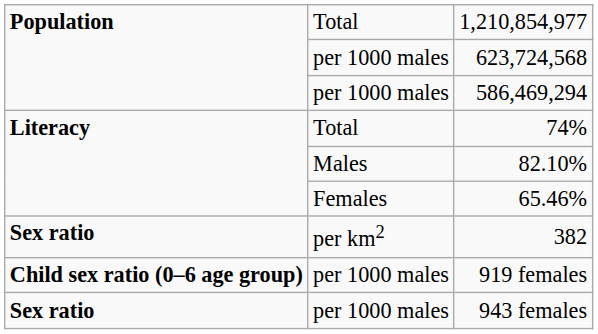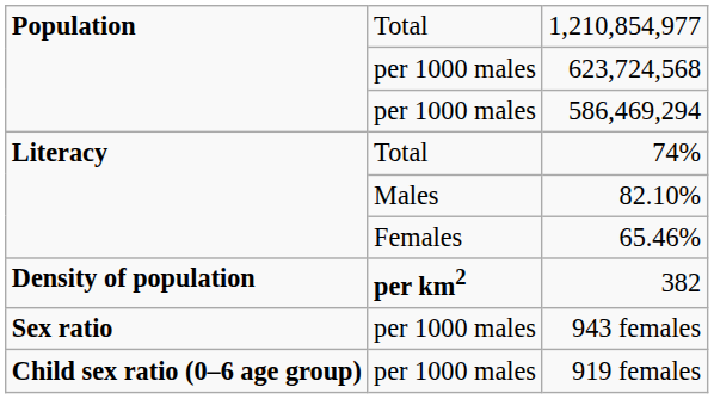382 | column 1: Sex ratio -> Density of population
382 | column 2: normal -> bold
rows swapped: 943 females <-> 919 females
